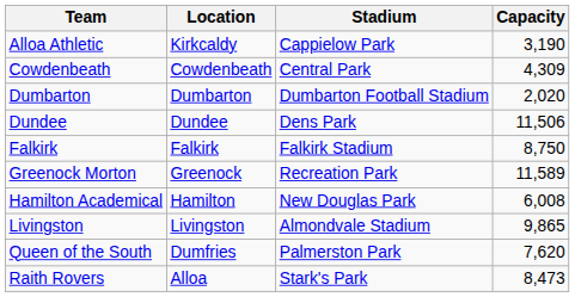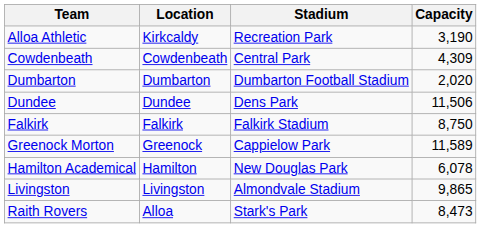Alloa Athletic | Stadium: Cappielow Park -> Recreation Park
Greenock Morton | Stadium: Recreation Park -> Cappielow Park
Hamilton Academical | Capacity: 6,008 -> 6,078
- row: Queen of the South | Dumfries | Palmerston Park | 7,620
